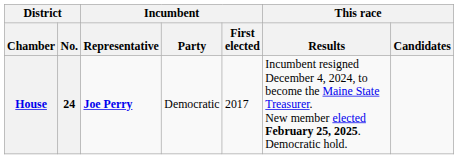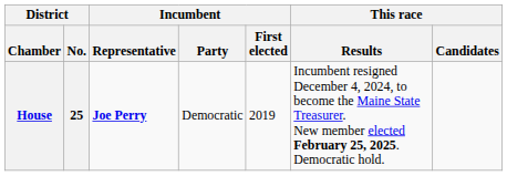House | District / No.: 24 -> 25
House | Incumbent / First elected: 2017 -> 2019
